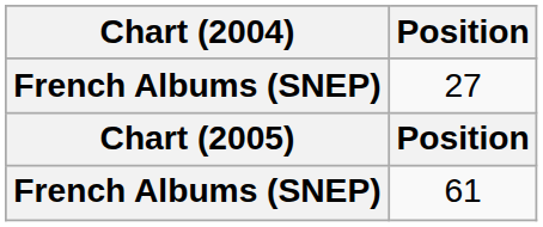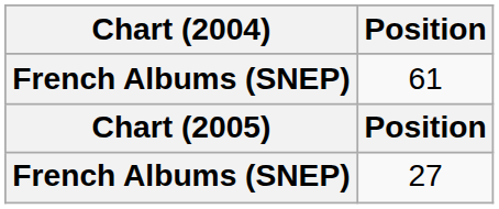rows swapped: 27 <-> 61
